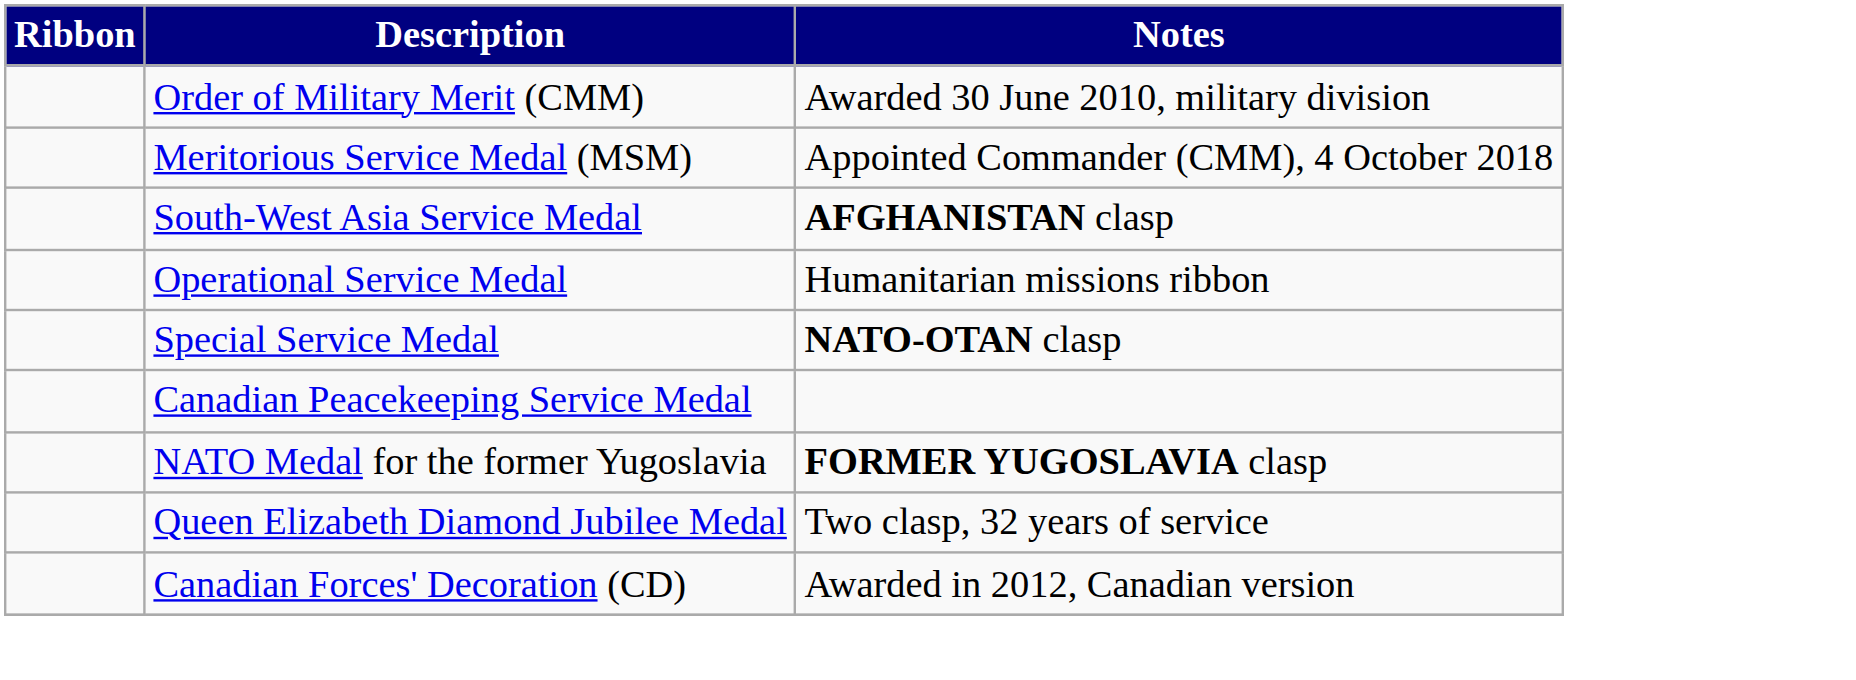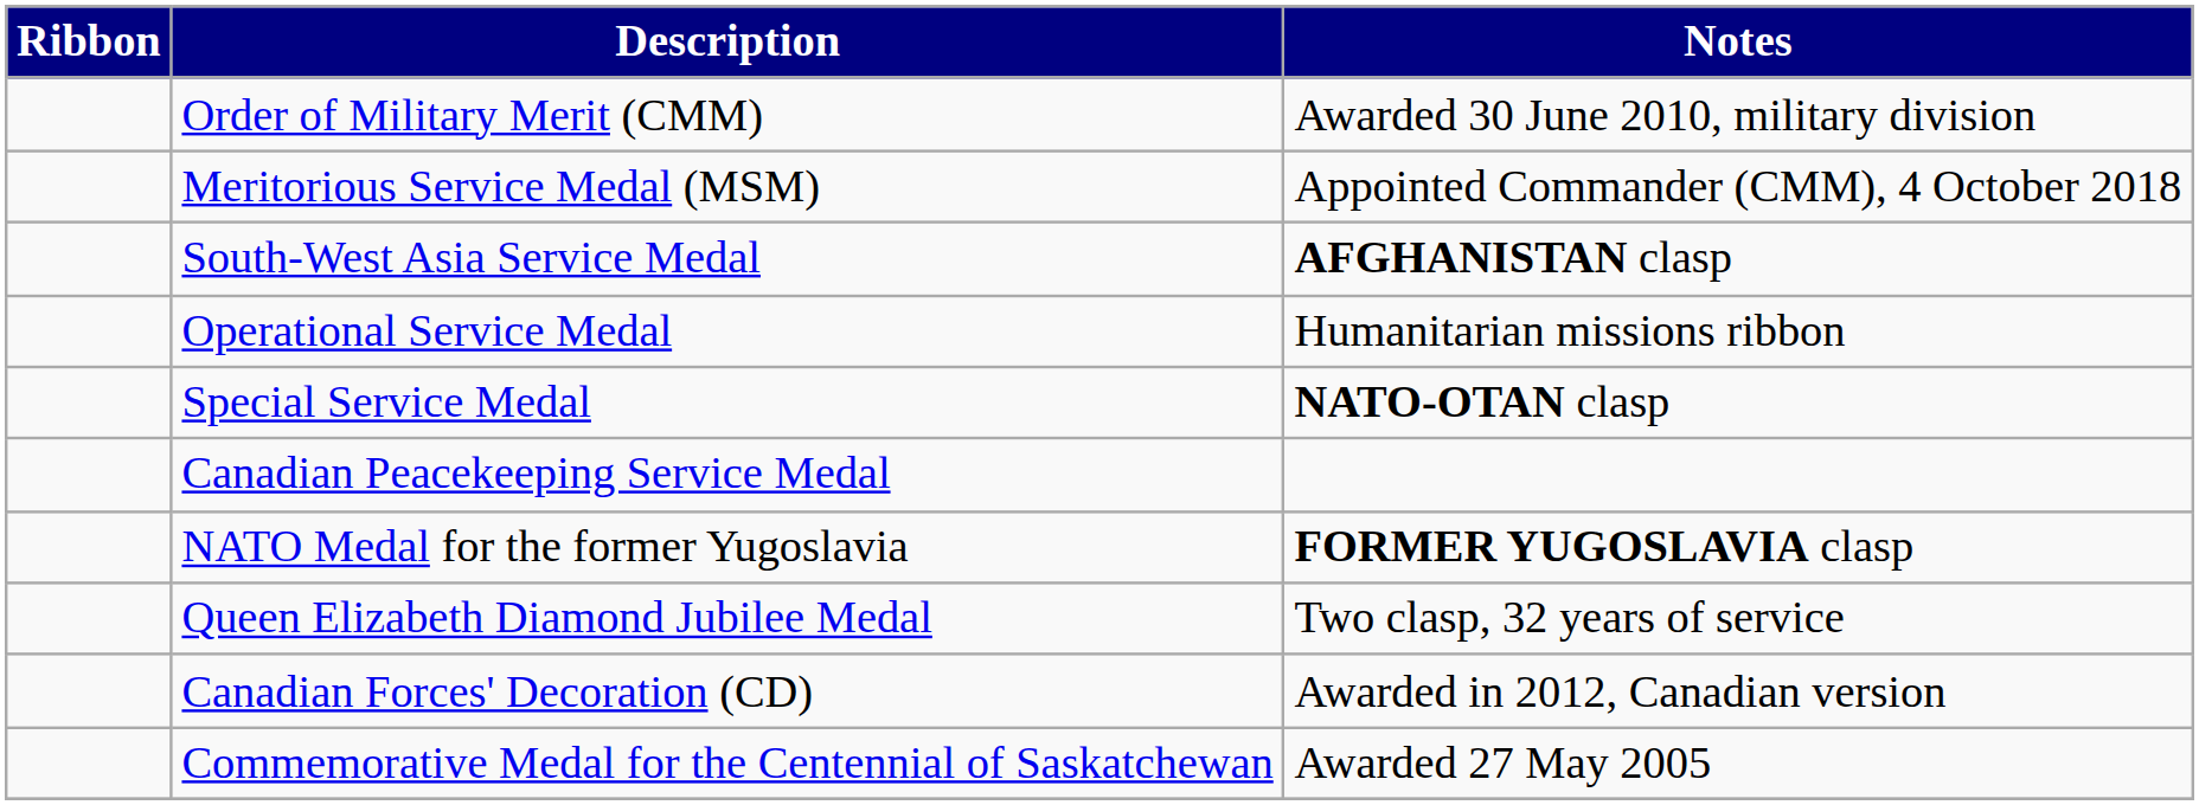+ row: Commemorative Medal for the Centennial of Saskatchewan | Awarded 27 May 2005
